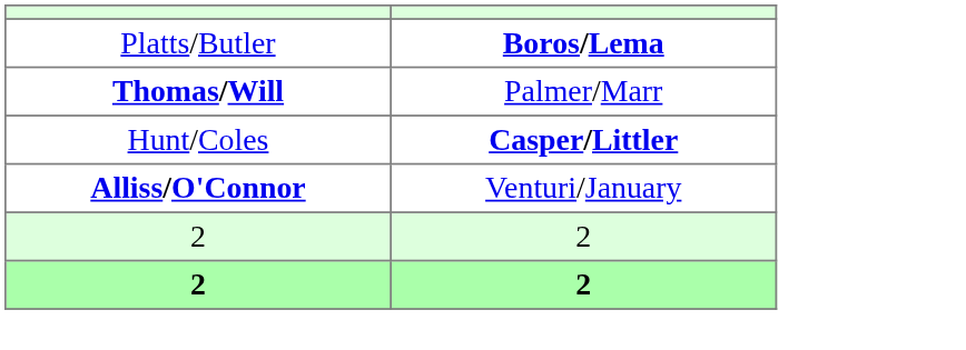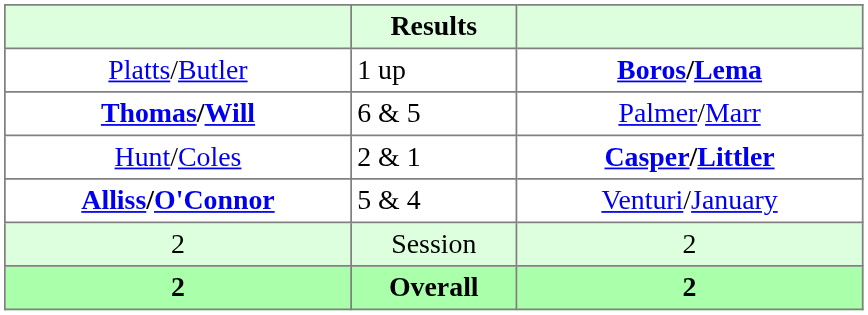+ column: Results | 1 up | 6 & 5 | 2 & 1 | 5 & 4 | Session | Overall
